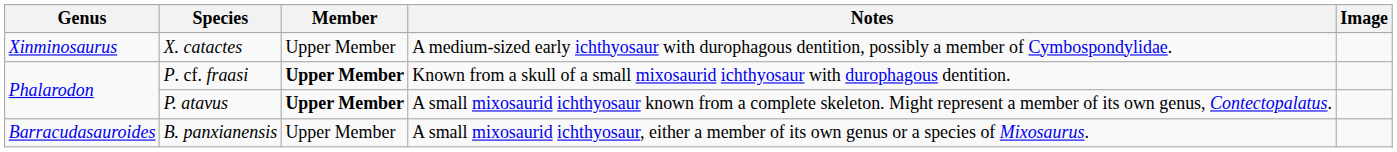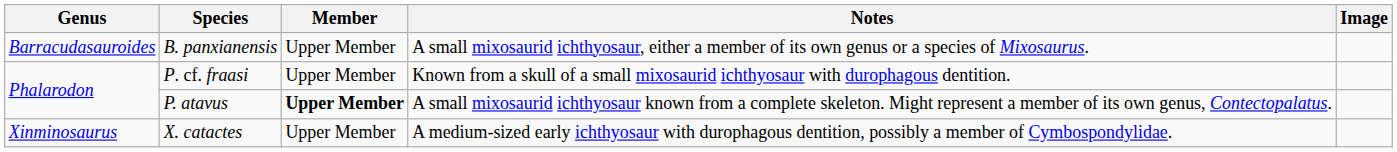rows swapped: B. panxianensis <-> X. catactes
P. cf. fraasi | Member: bold -> normal
